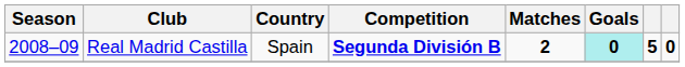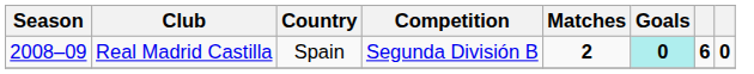Real Madrid Castilla | Competition: bold -> normal
Real Madrid Castilla | column 7: 5 -> 6
